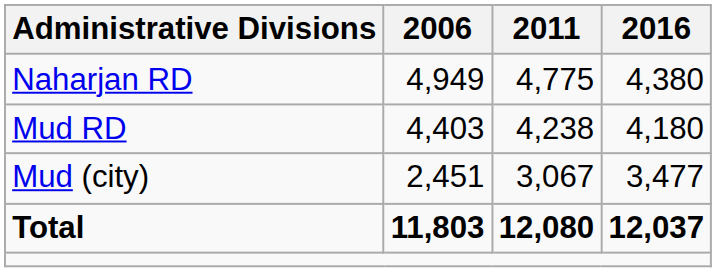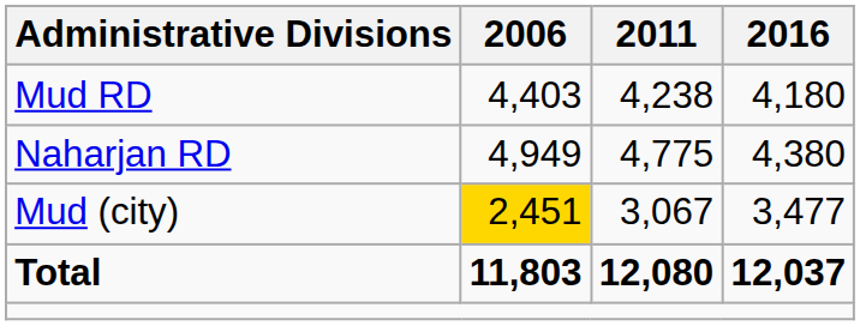rows swapped: Mud RD <-> Naharjan RD
Mud (city) | 2006: no background -> gold background
